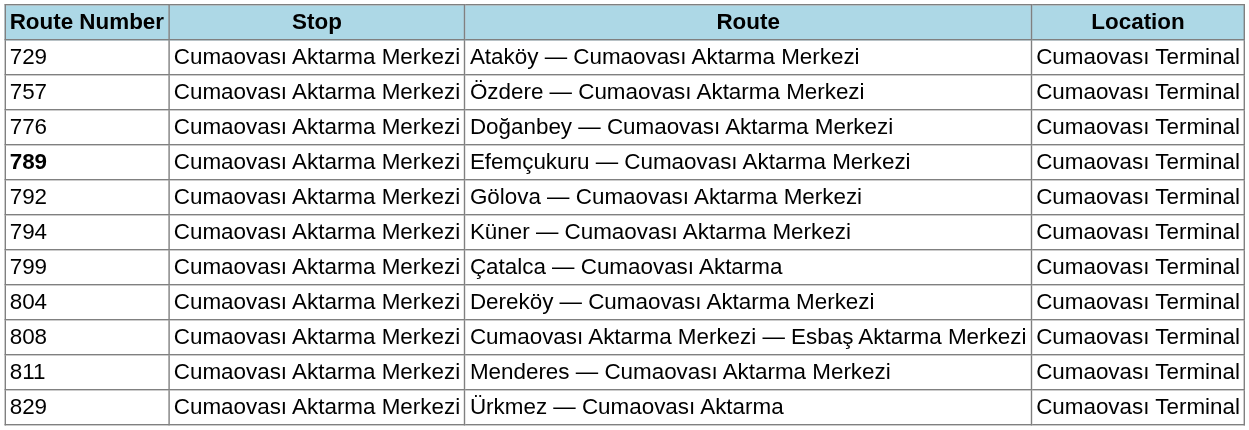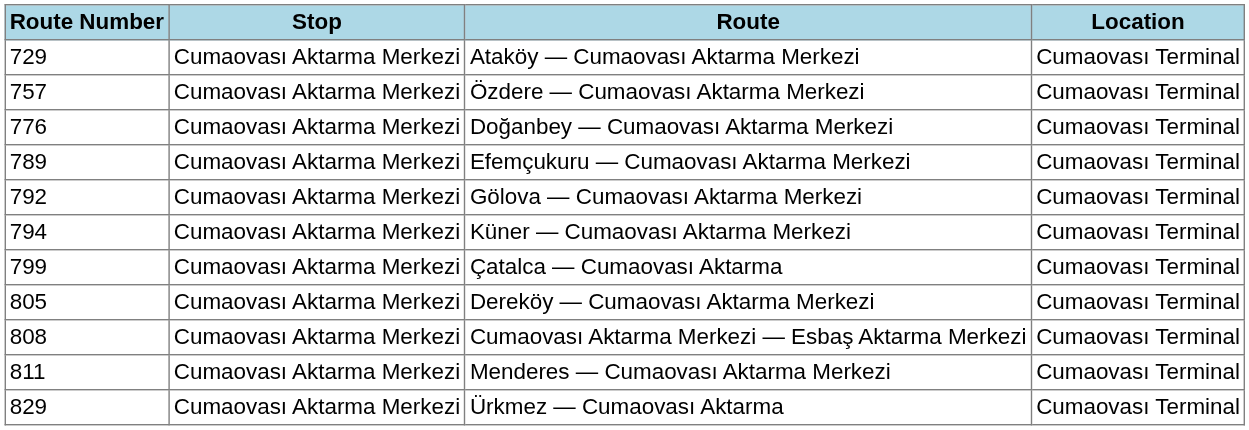Efemçukuru — Cumaovası Aktarma Merkezi | Route Number: bold -> normal
Dereköy — Cumaovası Aktarma Merkezi | Route Number: 804 -> 805
